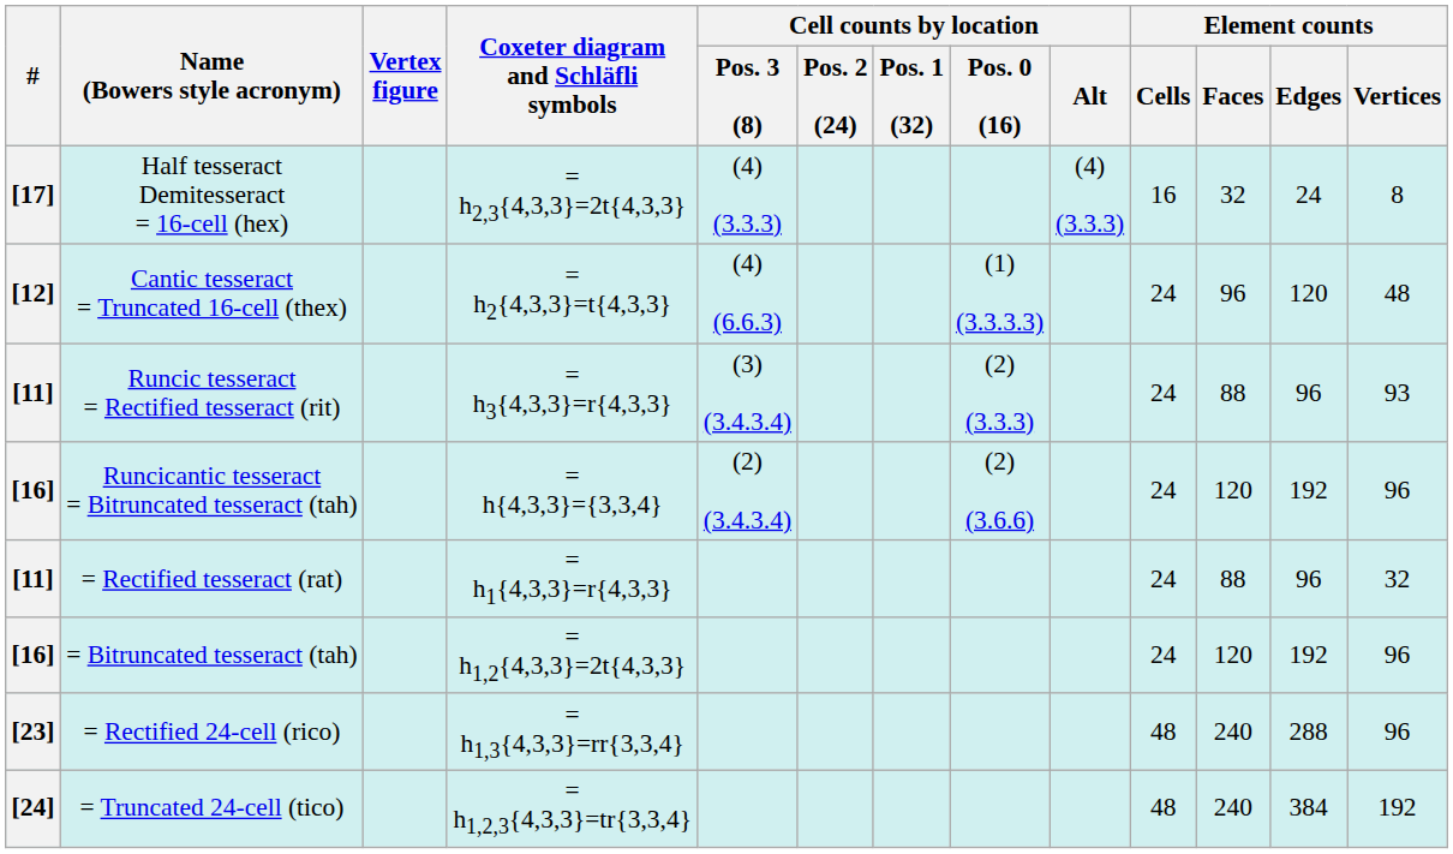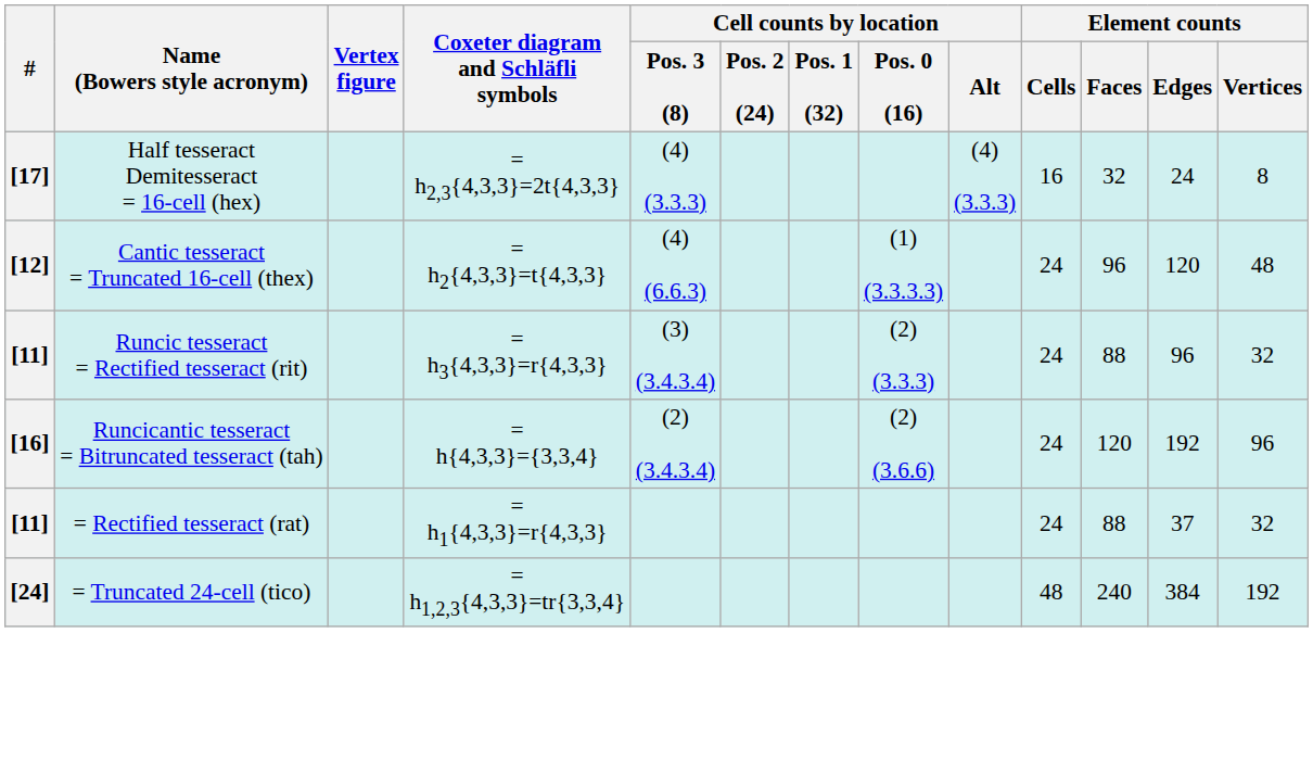Runcic tesseract = Rectified tesseract (rit) | Element counts / Vertices: 93 -> 32
= Rectified tesseract (rat) | Element counts / Edges: 96 -> 37
- row: [16] | = Bitruncated tesseract (tah) | = h1,2{4,3,3}=2t{4,3,3} | 24 | 120 | 192 | 96
- row: [23] | = Rectified 24-cell (rico) | = h1,3{4,3,3}=rr{3,3,4} | 48 | 240 | 288 | 96
